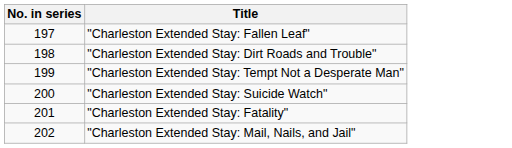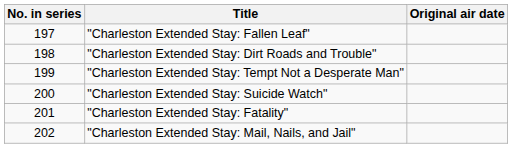+ column: Original air date
